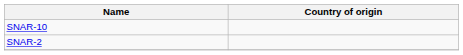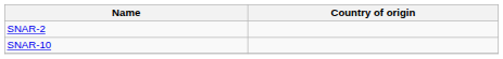rows swapped: SNAR-2 <-> SNAR-10
